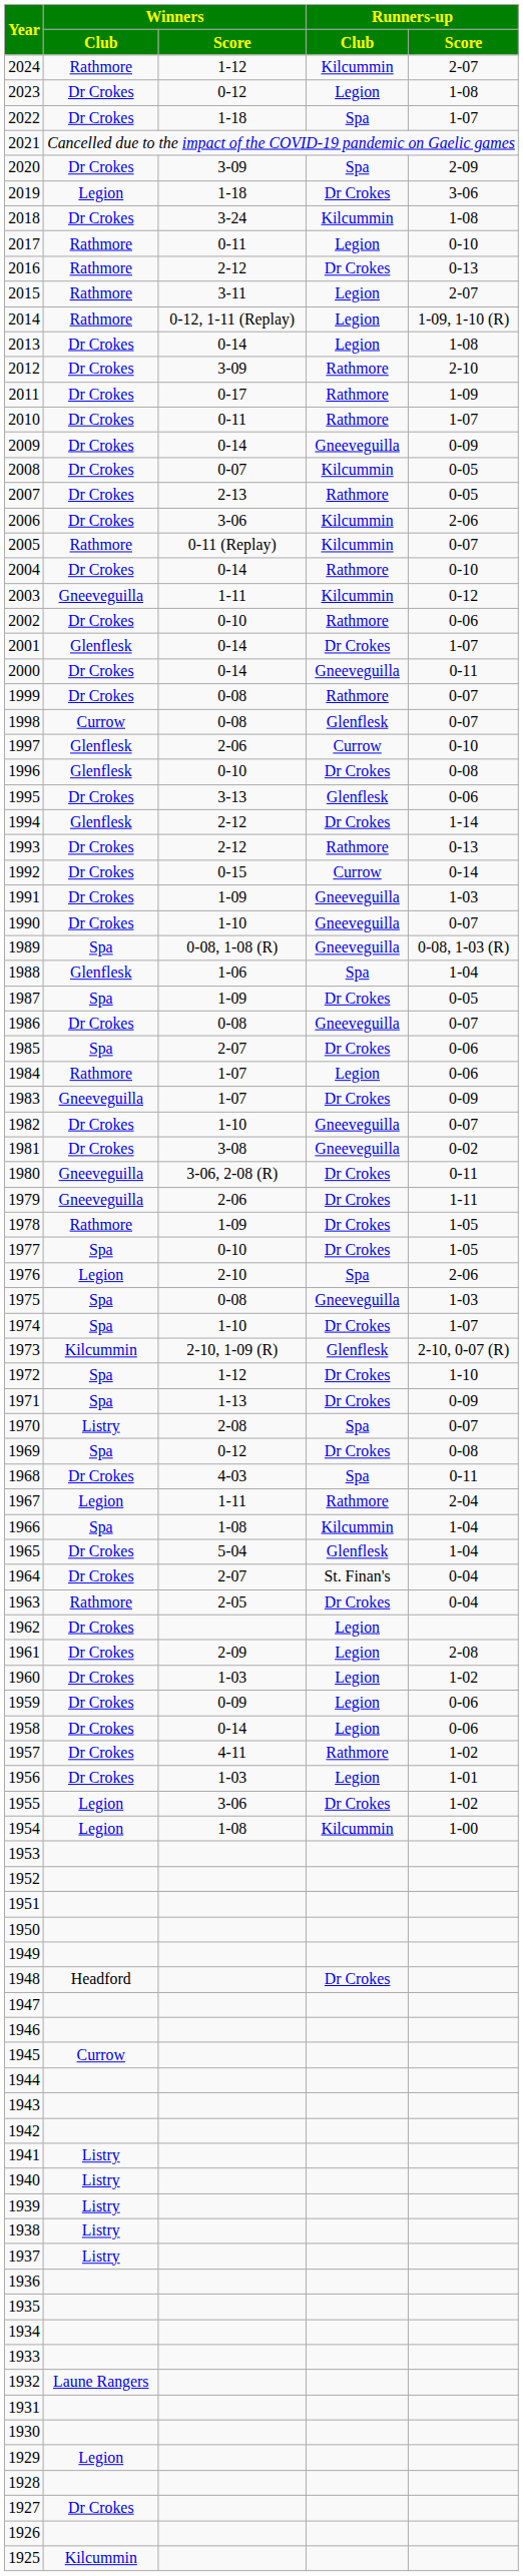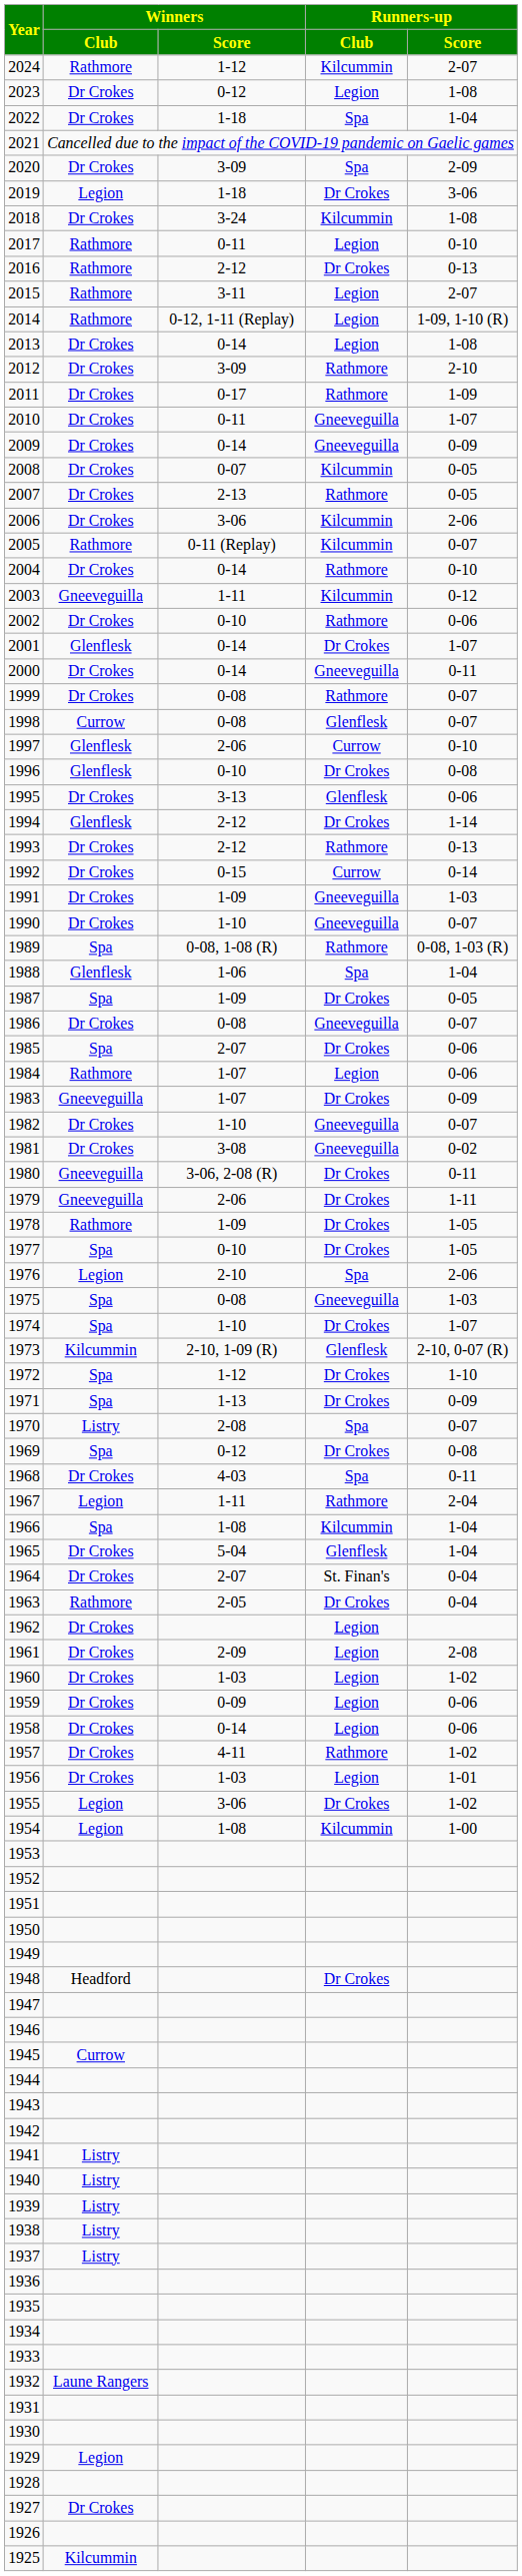2022 | Runners-up / Score: 1-07 -> 1-04
2010 | Runners-up / Club: Rathmore -> Gneeveguilla
1989 | Runners-up / Club: Gneeveguilla -> Rathmore
